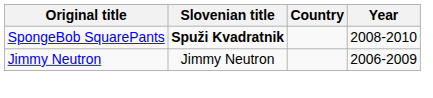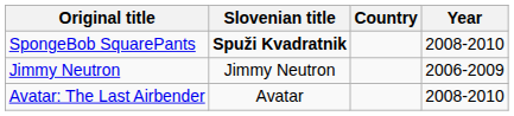+ row: Avatar: The Last Airbender | Avatar | 2008-2010
